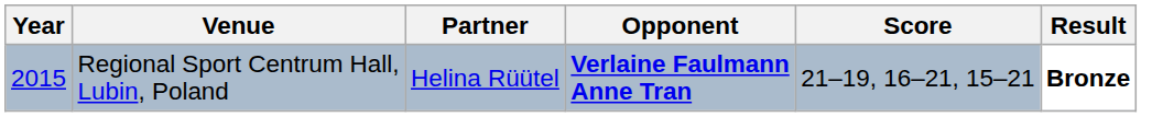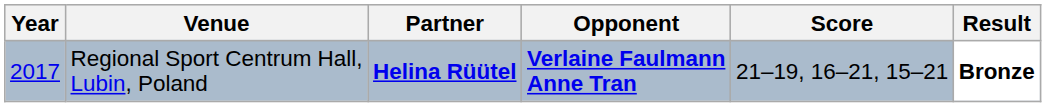Regional Sport Centrum Hall, Lubin, Poland | Year: 2015 -> 2017
Regional Sport Centrum Hall, Lubin, Poland | Partner: normal -> bold
